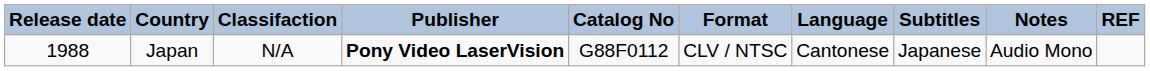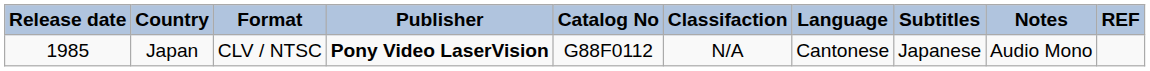columns swapped: Classifaction <-> Format
Japan | Release date: 1988 -> 1985
